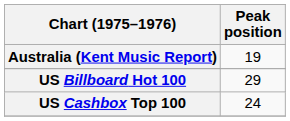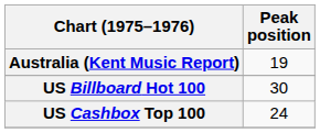US Billboard Hot 100 | Peak position: 29 -> 30
